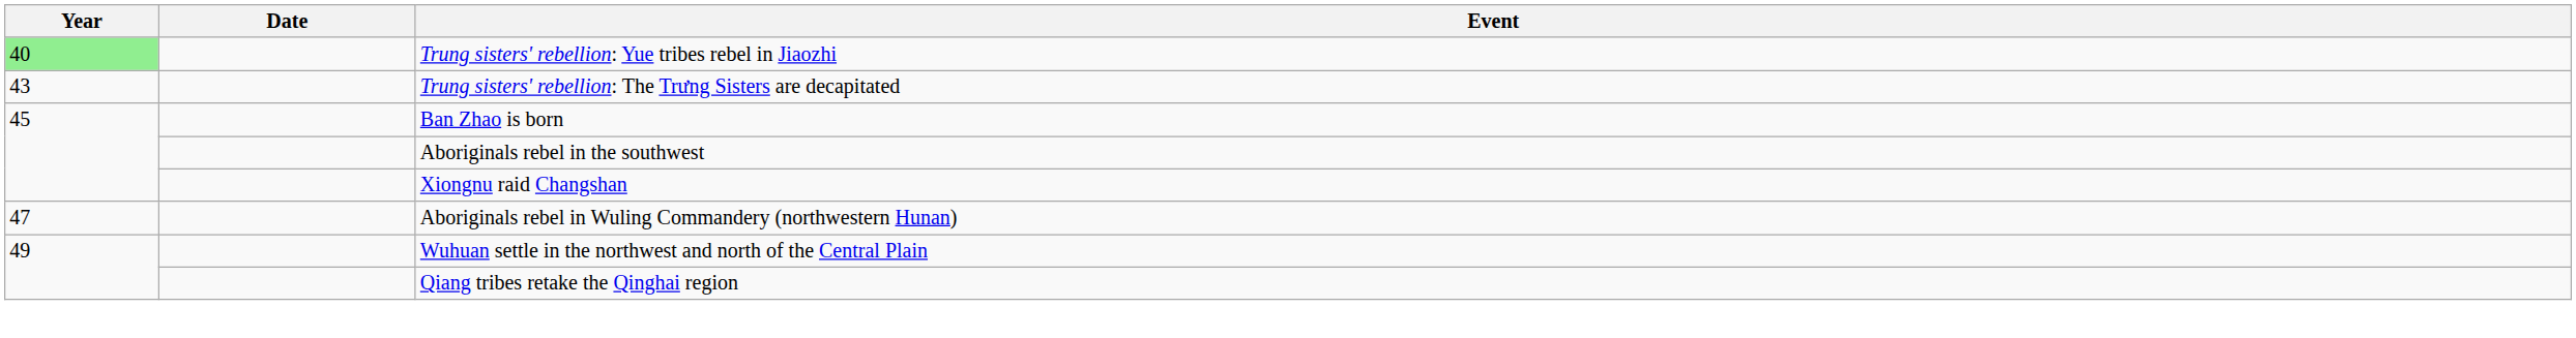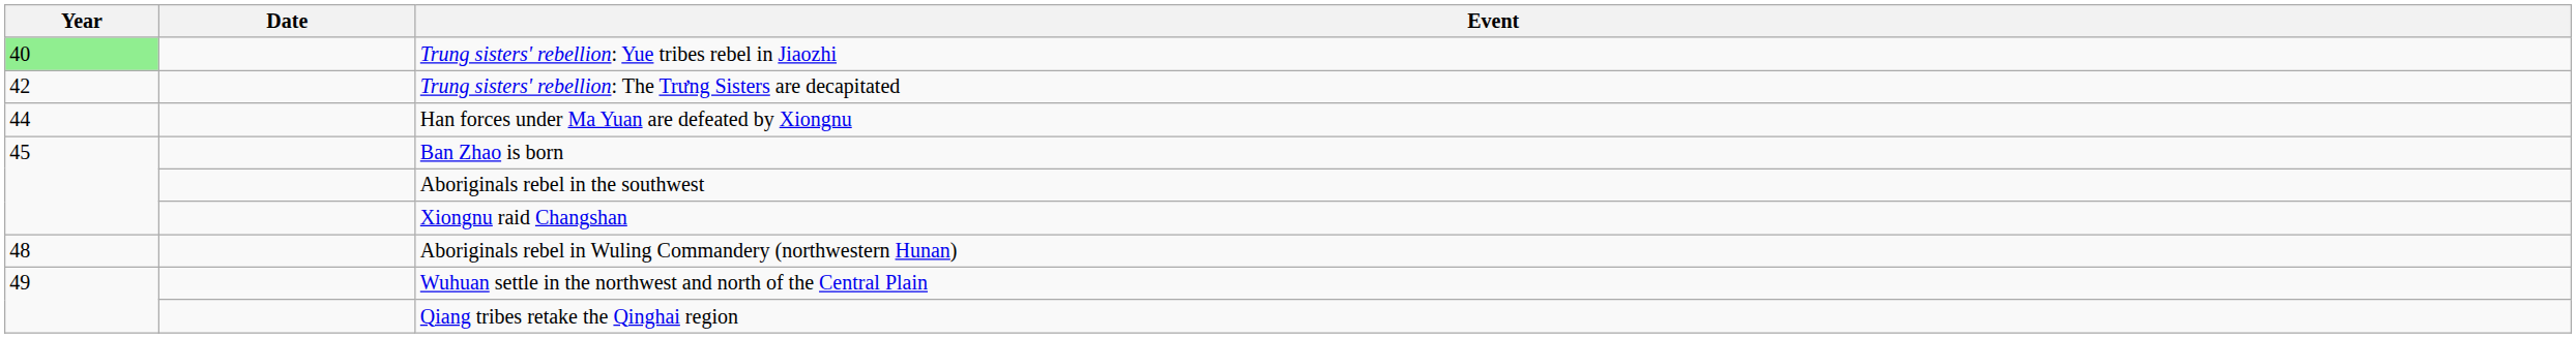Trung sisters' rebellion: The Trưng Sisters are decapitated | Year: 43 -> 42
+ row: 44 | Han forces under Ma Yuan are defeated by Xiongnu
Aboriginals rebel in Wuling Commandery (northwestern Hunan) | Year: 47 -> 48
